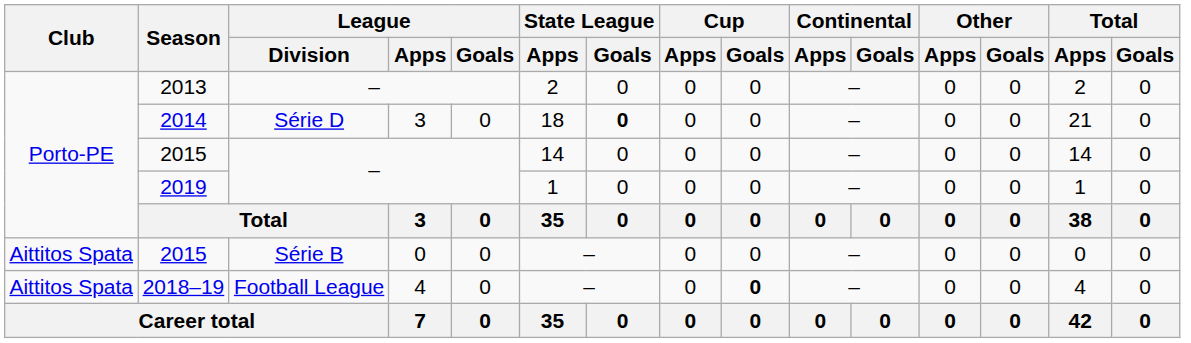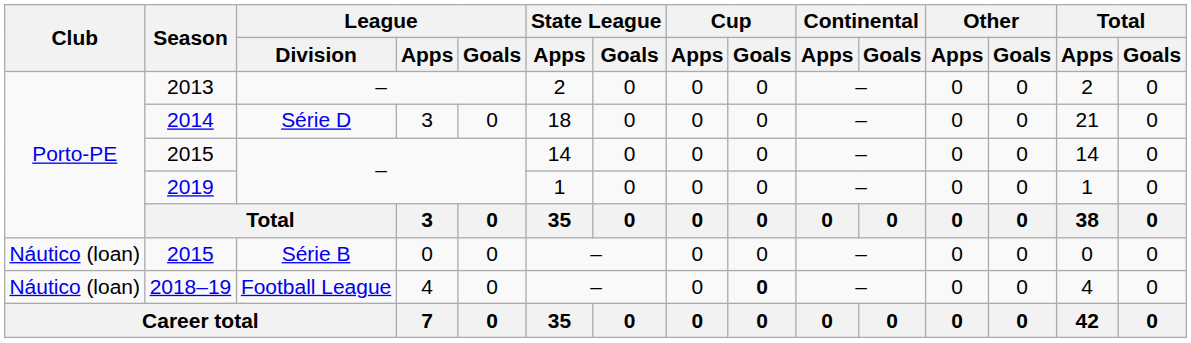2014 | State League / Goals: bold -> normal
2015 / Série B | Club: Aittitos Spata -> Náutico (loan)
2018–19 | Club: Aittitos Spata -> Náutico (loan)
